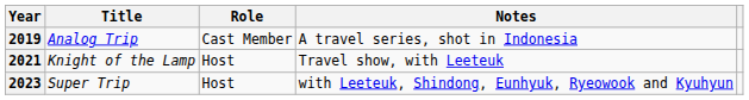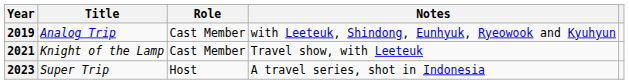2019 | Notes: A travel series, shot in Indonesia -> with Leeteuk, Shindong, Eunhyuk, Ryeowook and Kyuhyun
2021 | Role: Host -> Cast Member
2023 | Notes: with Leeteuk, Shindong, Eunhyuk, Ryeowook and Kyuhyun -> A travel series, shot in Indonesia
